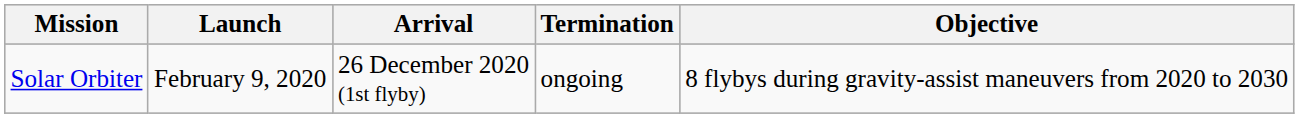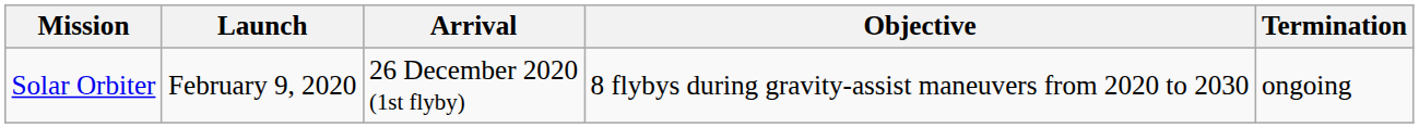columns swapped: Termination <-> Objective
